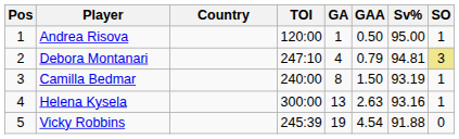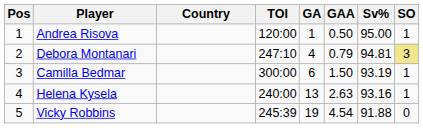Camilla Bedmar | TOI: 240:00 -> 300:00
Camilla Bedmar | GA: 8 -> 6
Helena Kysela | TOI: 300:00 -> 240:00
